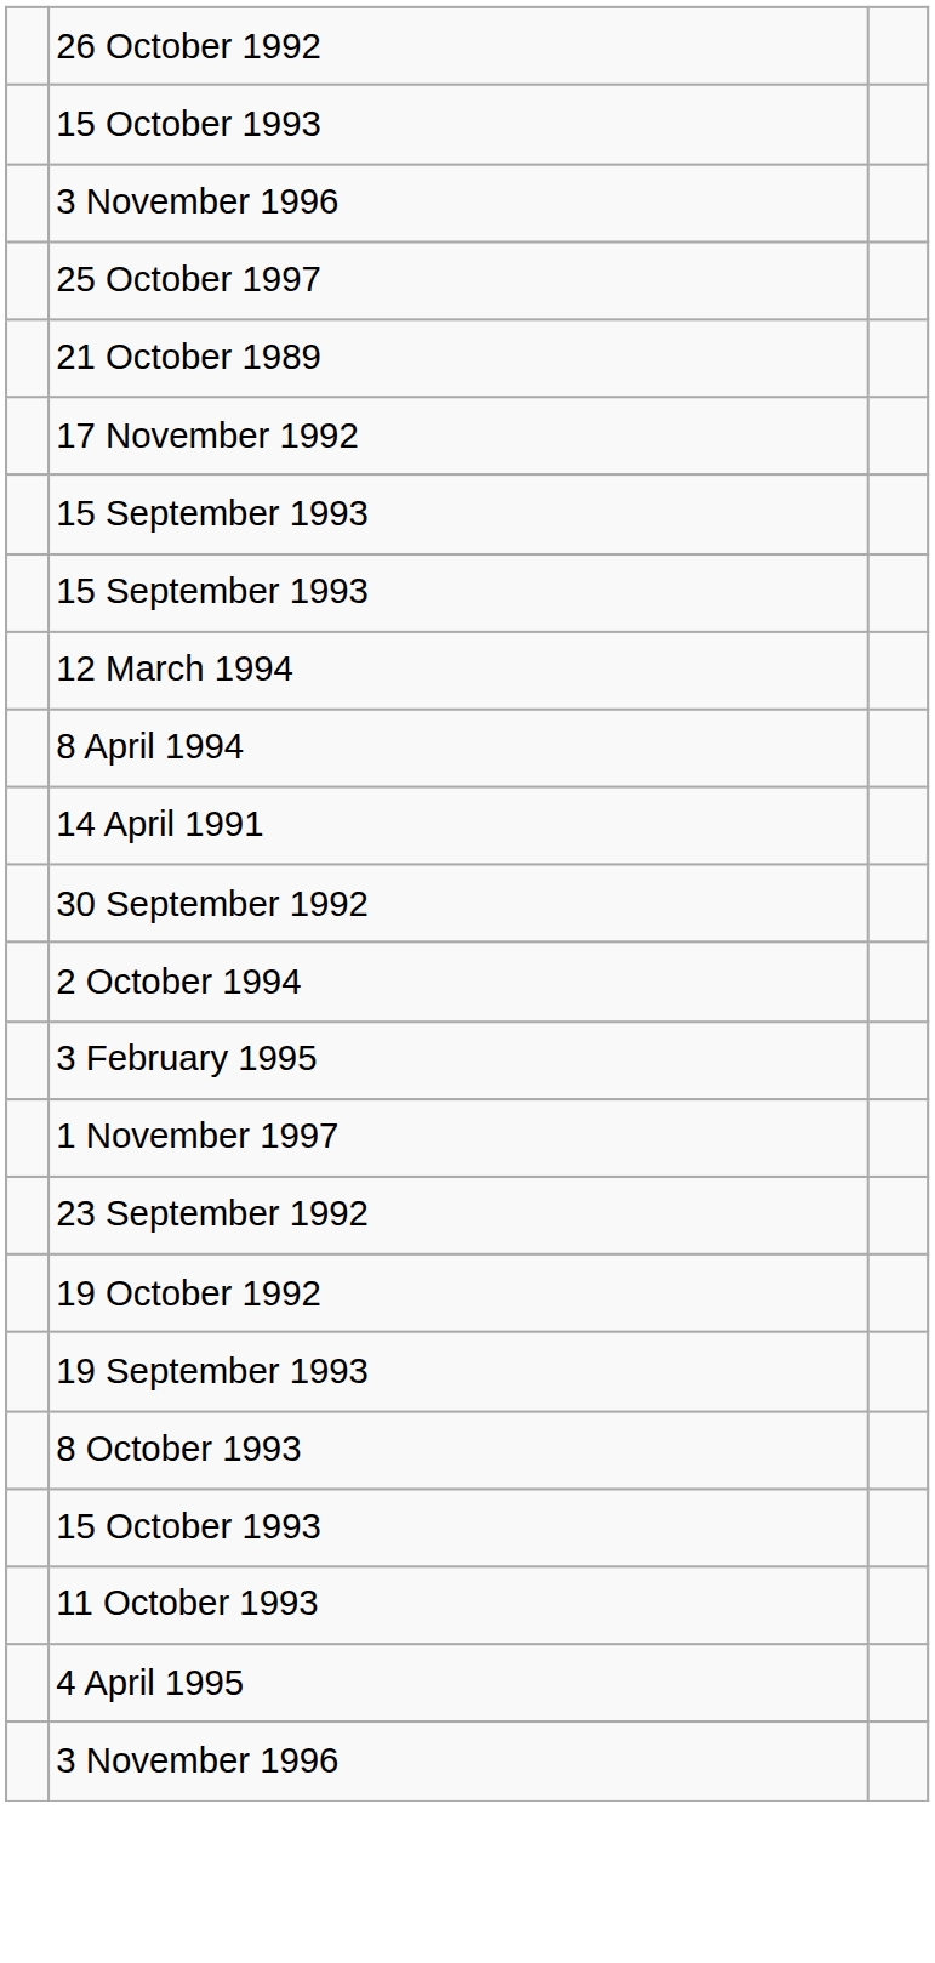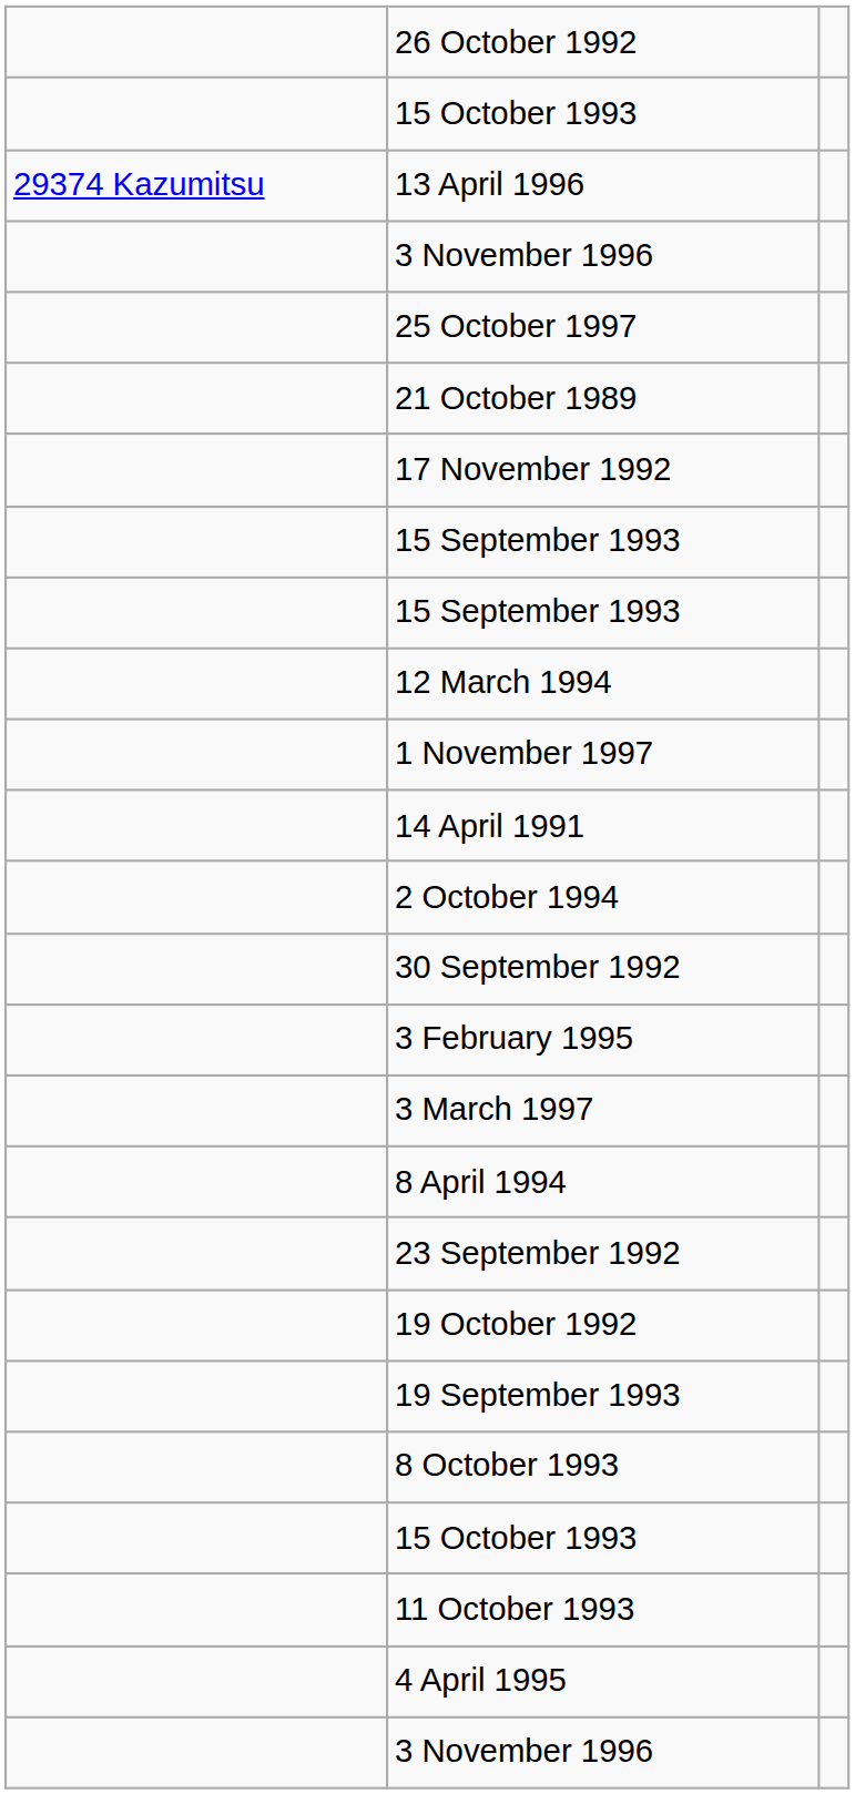+ row: 29374 Kazumitsu | 13 April 1996
rows swapped: 8 April 1994 <-> 1 November 1997
rows swapped: 30 September 1992 <-> 2 October 1994
+ row: 3 March 1997
